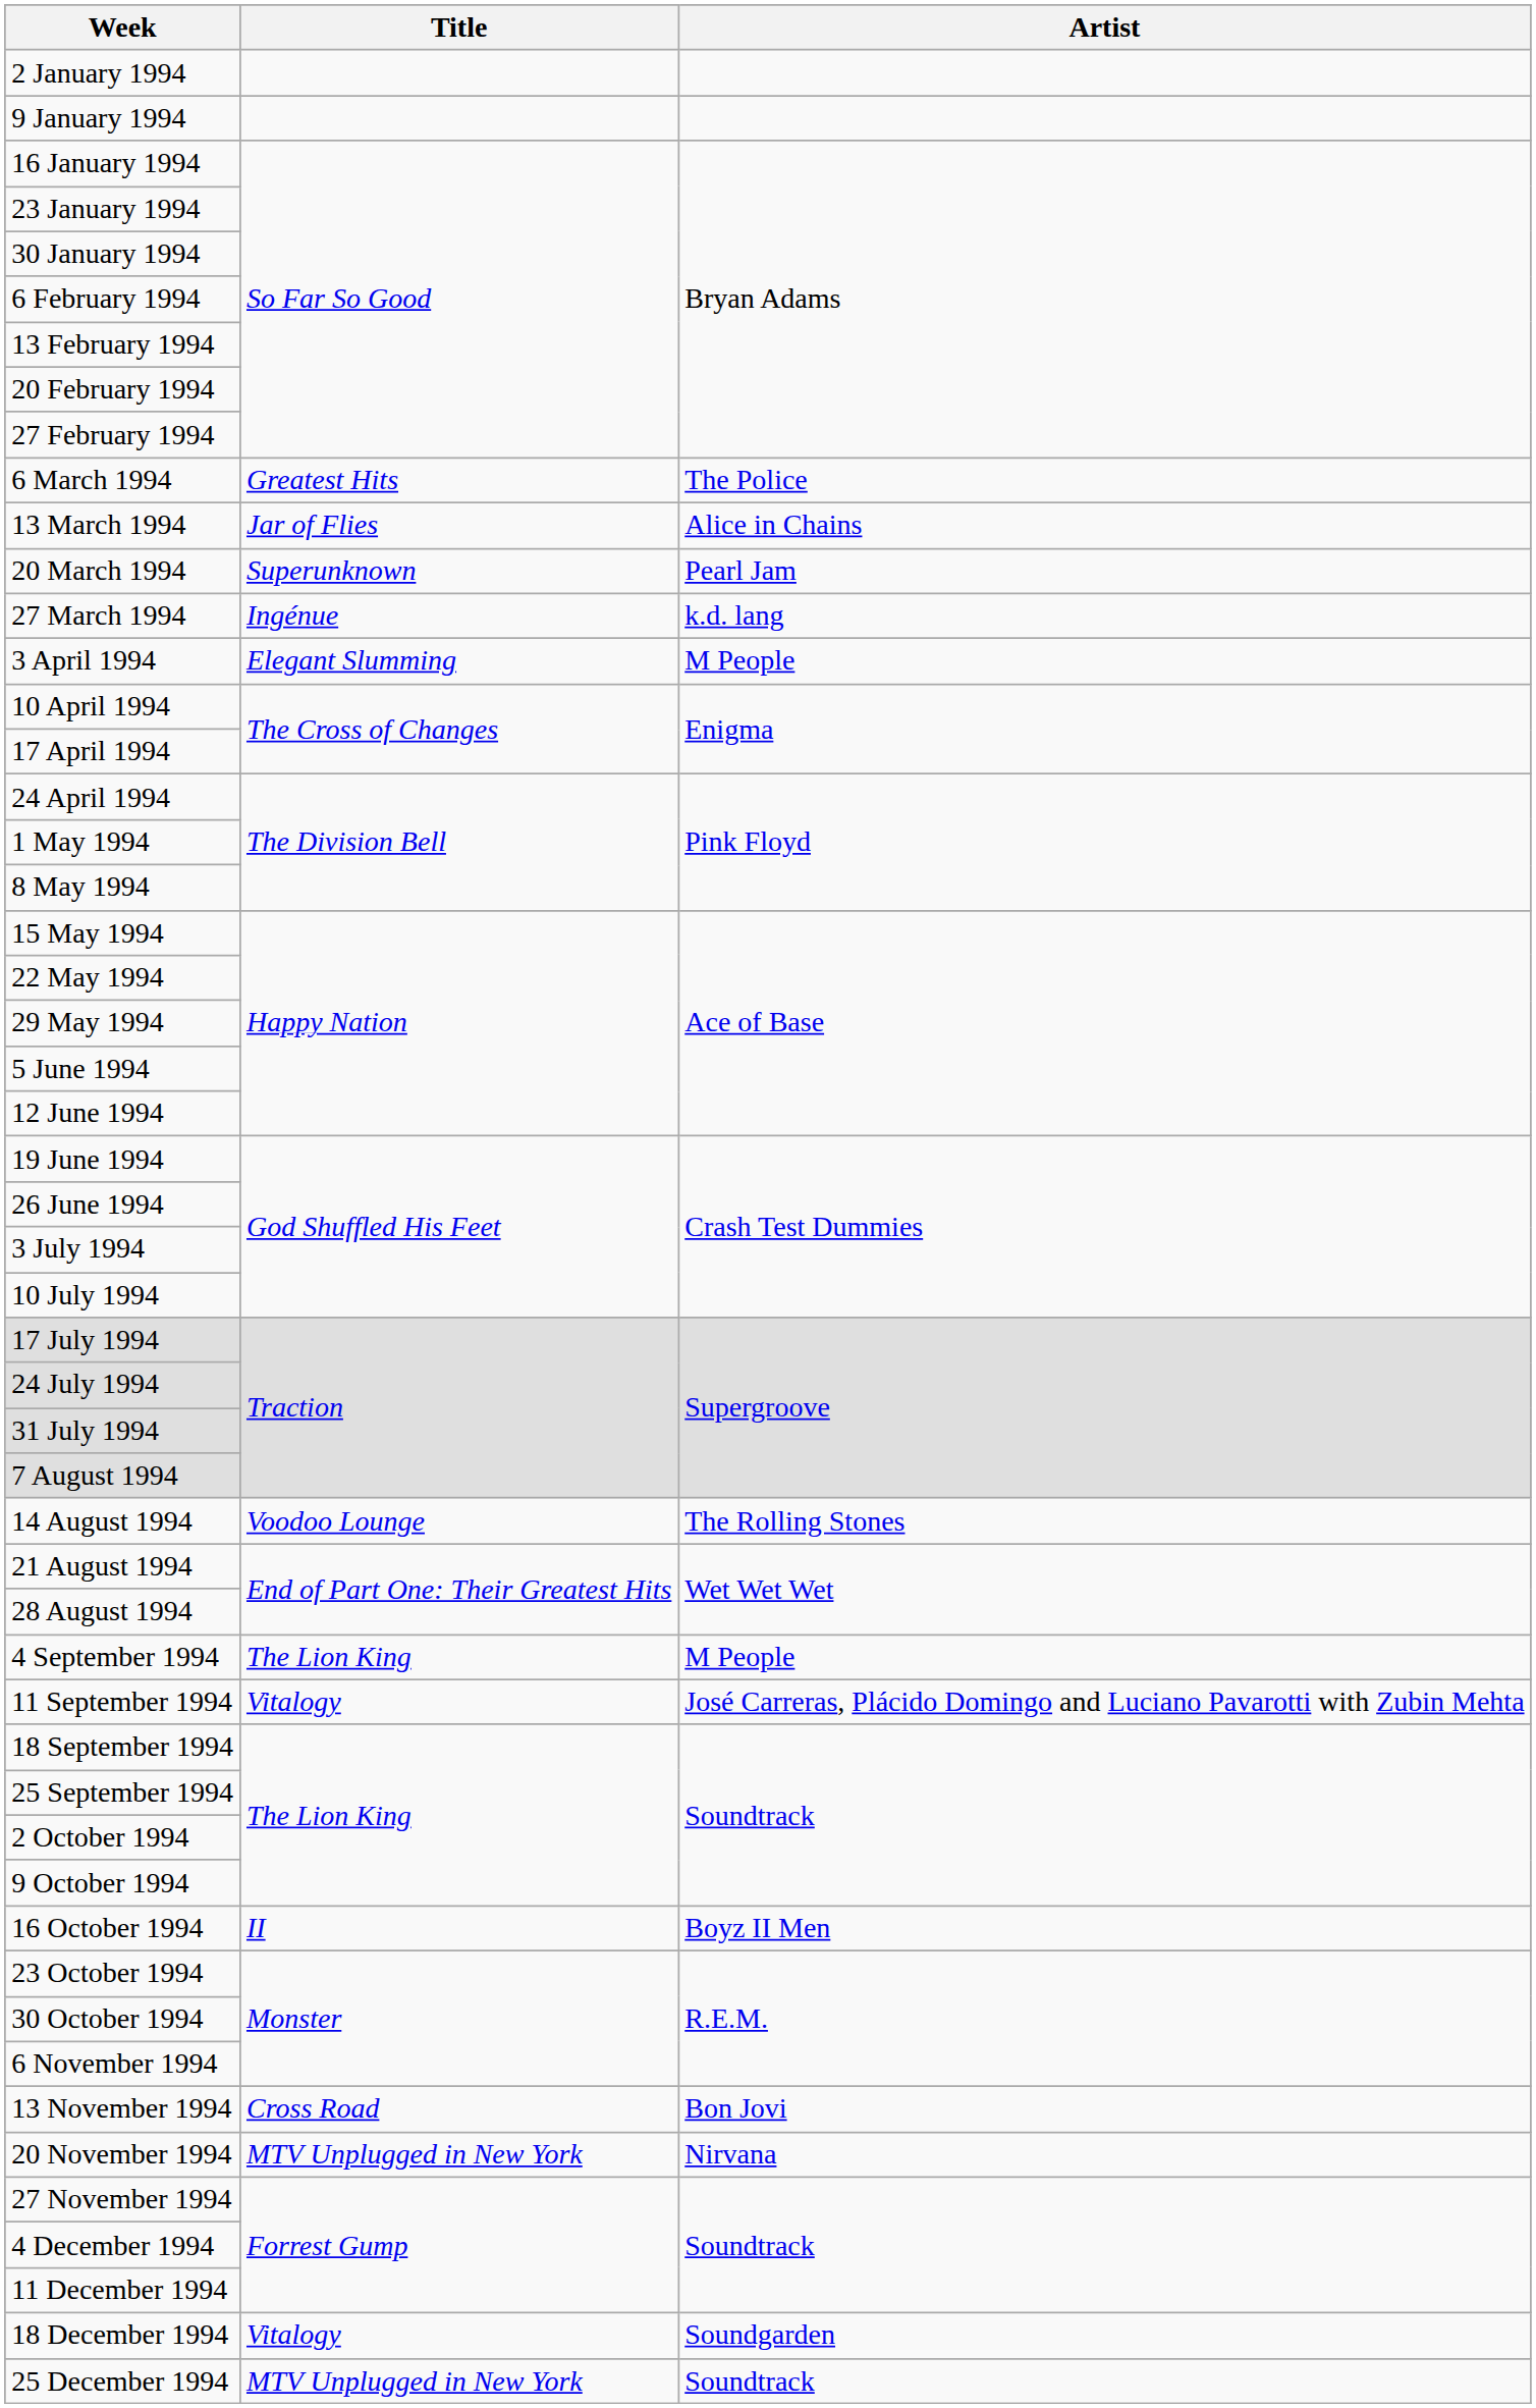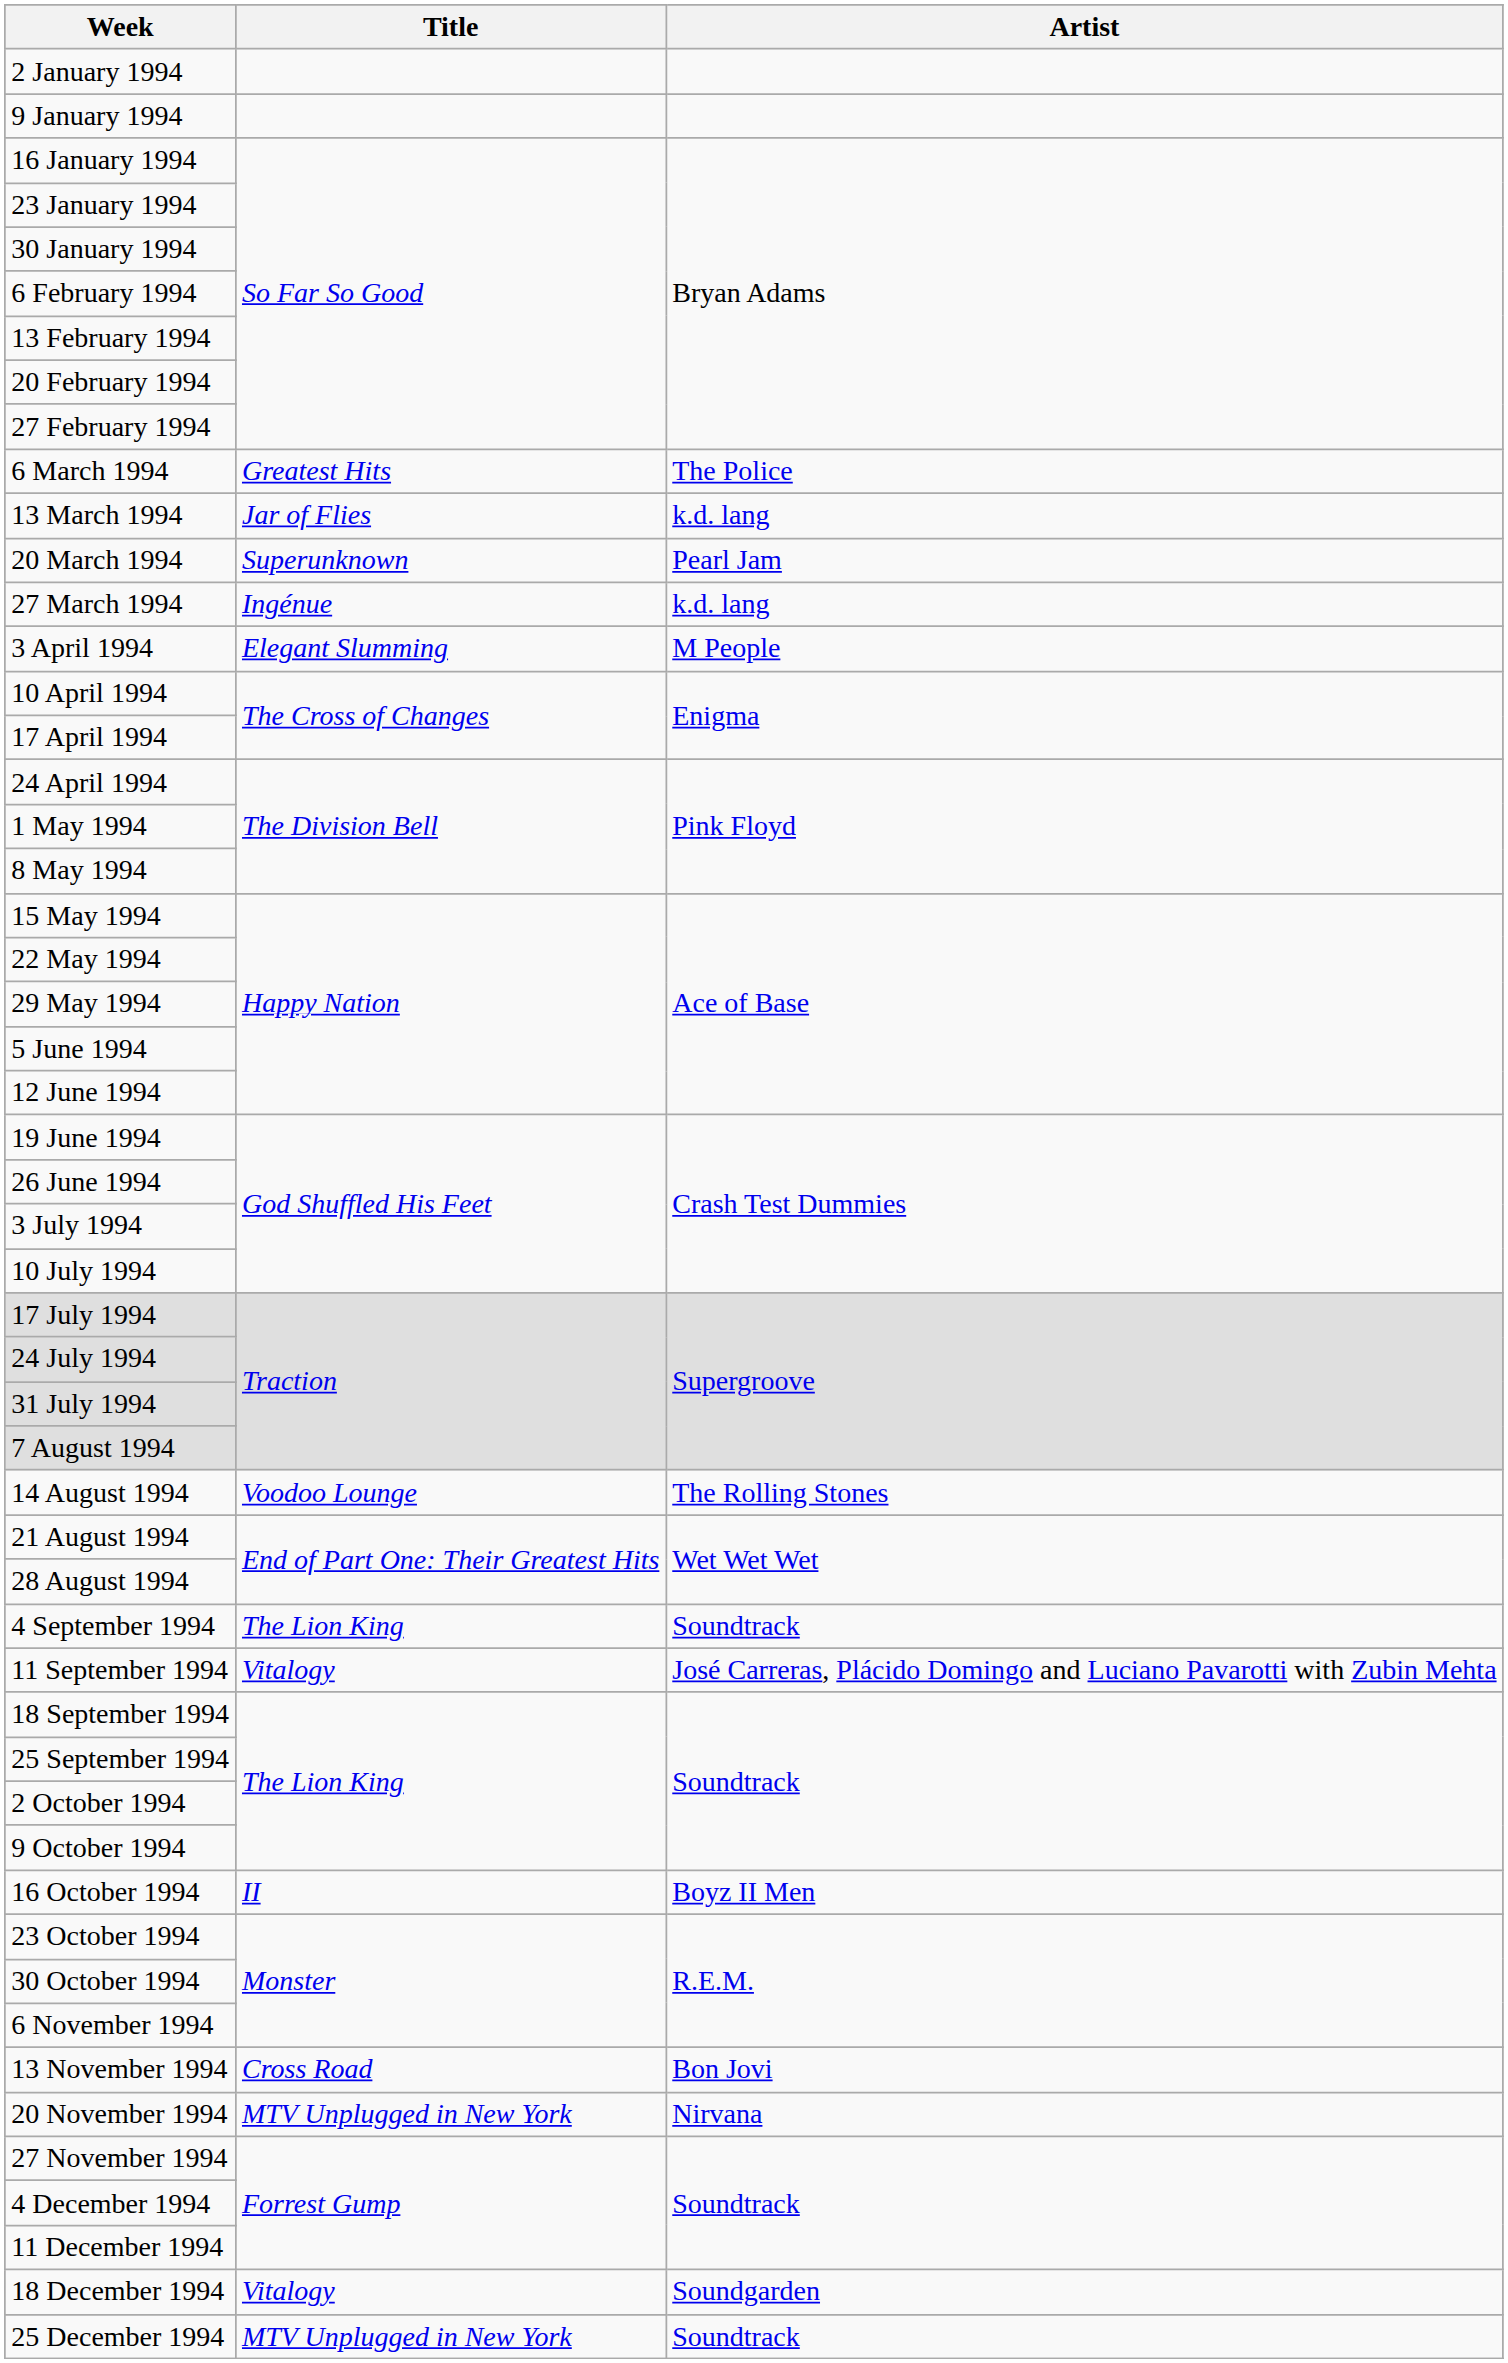13 March 1994 | Artist: Alice in Chains -> k.d. lang
4 September 1994 | Artist: M People -> Soundtrack
